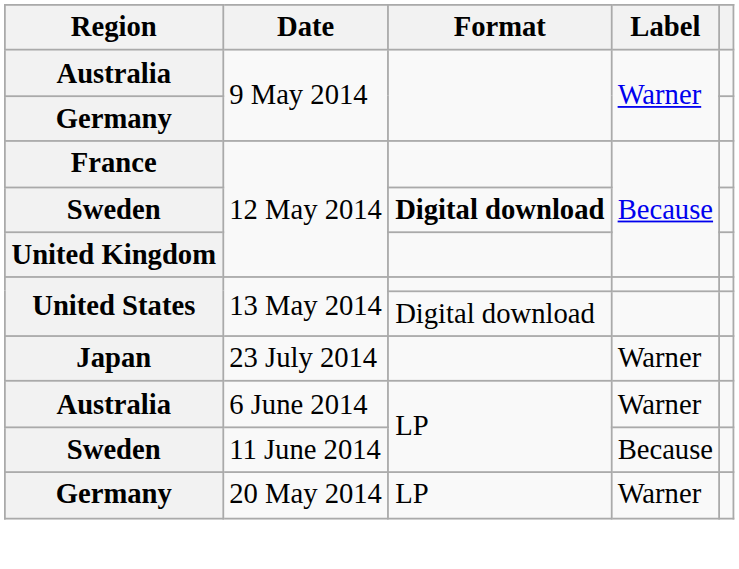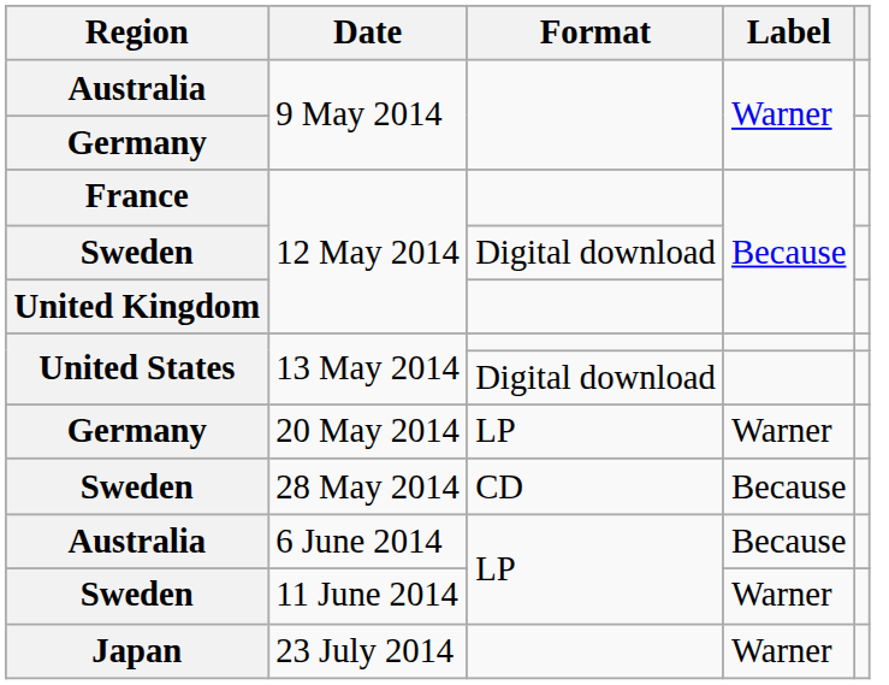Sweden / 12 May 2014 | Format: bold -> normal
rows swapped: 20 May 2014 <-> 23 July 2014
+ row: Sweden | 28 May 2014 | CD | Because
6 June 2014 | Label: Warner -> Because
11 June 2014 | Label: Because -> Warner
